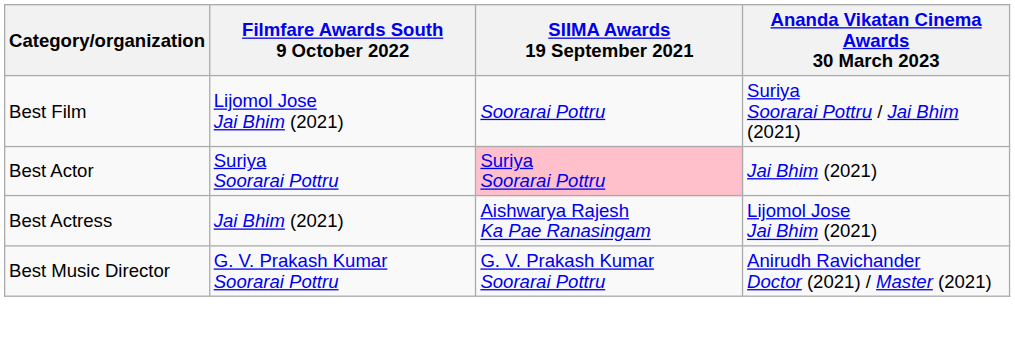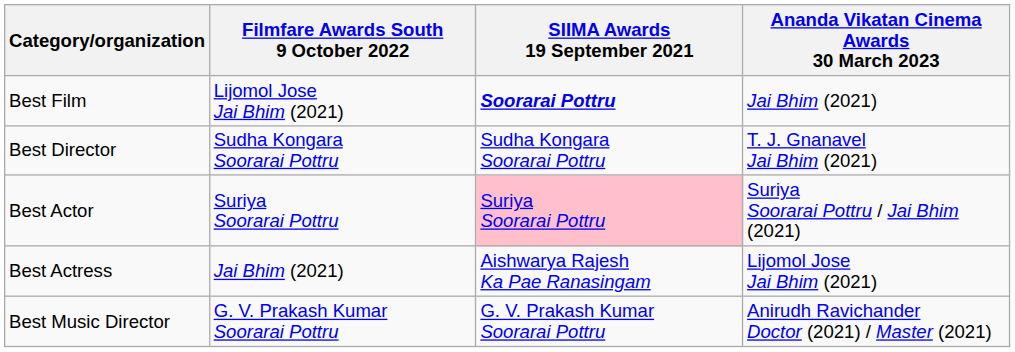Best Film | SIIMA Awards 19 September 2021: normal -> bold
Best Film | Ananda Vikatan Cinema Awards 30 March 2023: Suriya Soorarai Pottru / Jai Bhim (2021) -> Jai Bhim (2021)
+ row: Best Director | Sudha Kongara Soorarai Pottru | Sudha Kongara Soorarai Pottru | T. J. Gnanavel Jai Bhim (2021)
Best Actor | Ananda Vikatan Cinema Awards 30 March 2023: Jai Bhim (2021) -> Suriya Soorarai Pottru / Jai Bhim (2021)
